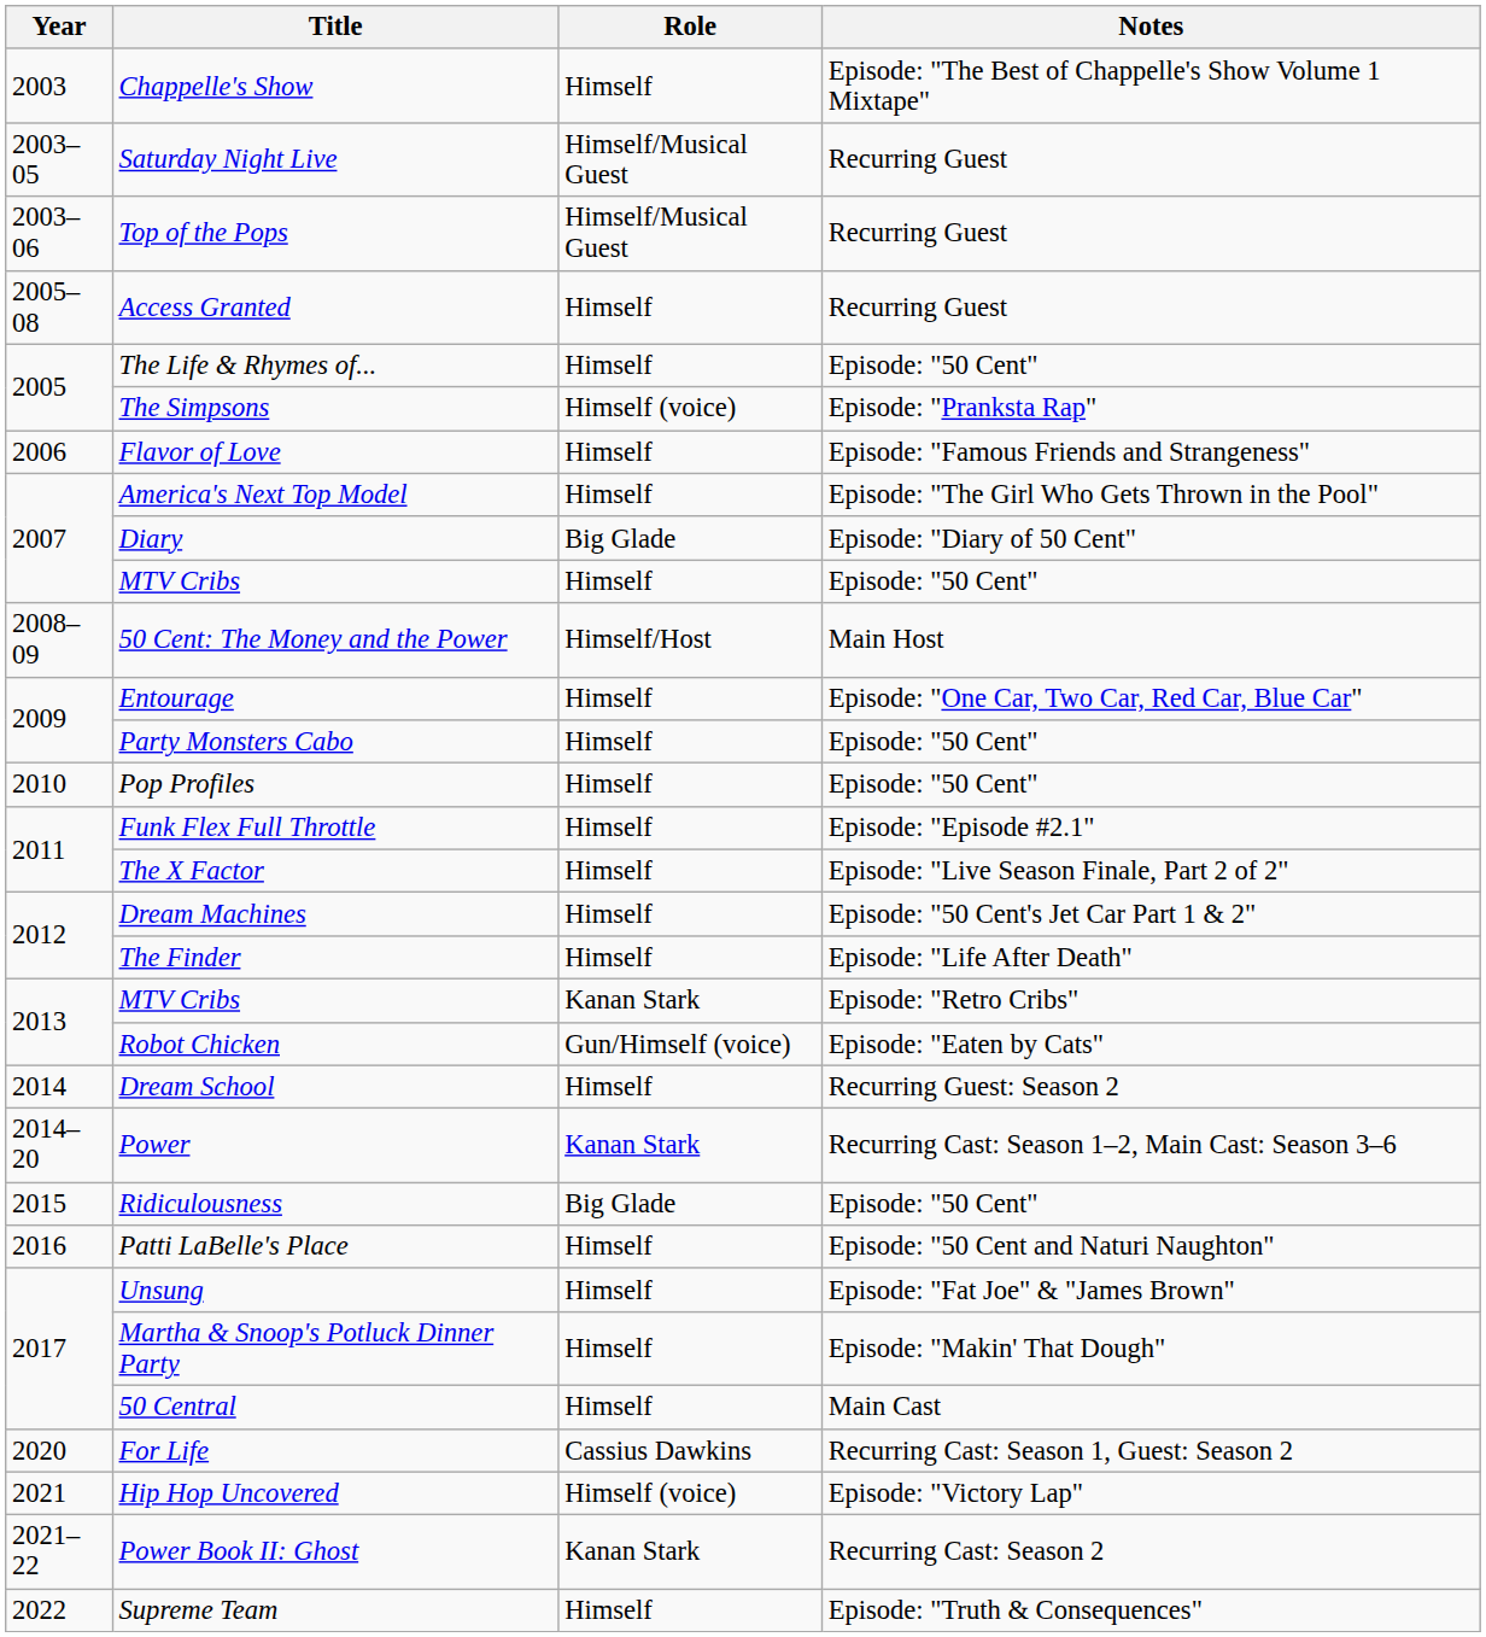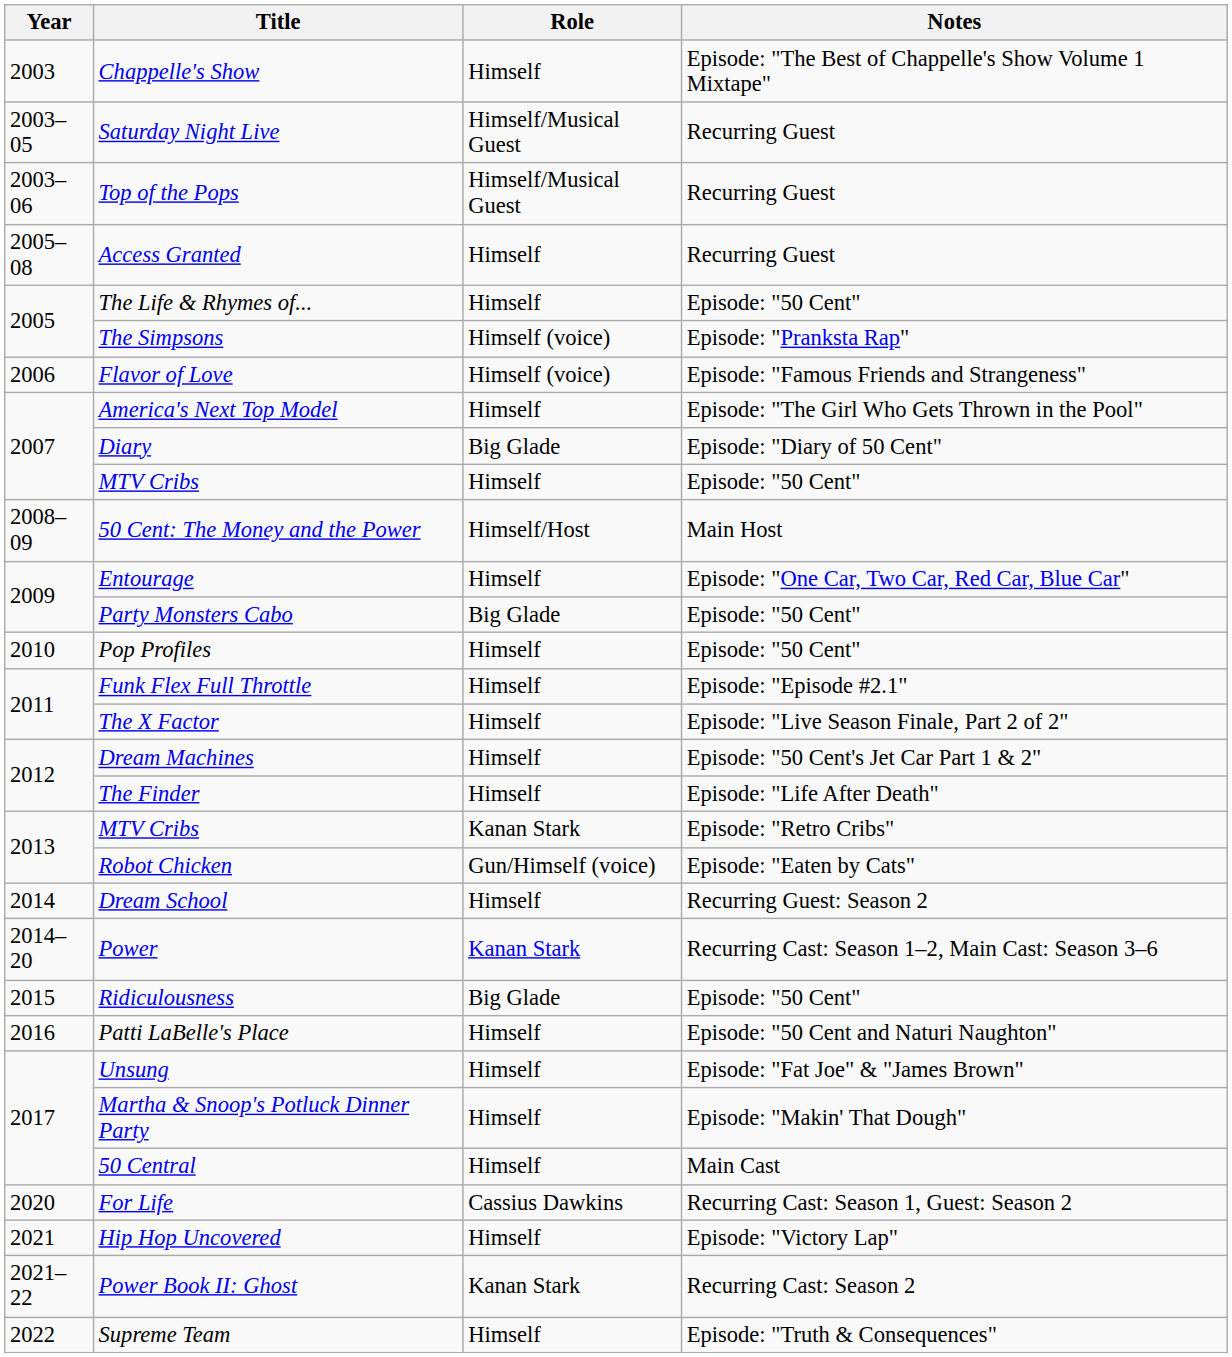Flavor of Love | Role: Himself -> Himself (voice)
Party Monsters Cabo | Role: Himself -> Big Glade
Hip Hop Uncovered | Role: Himself (voice) -> Himself
